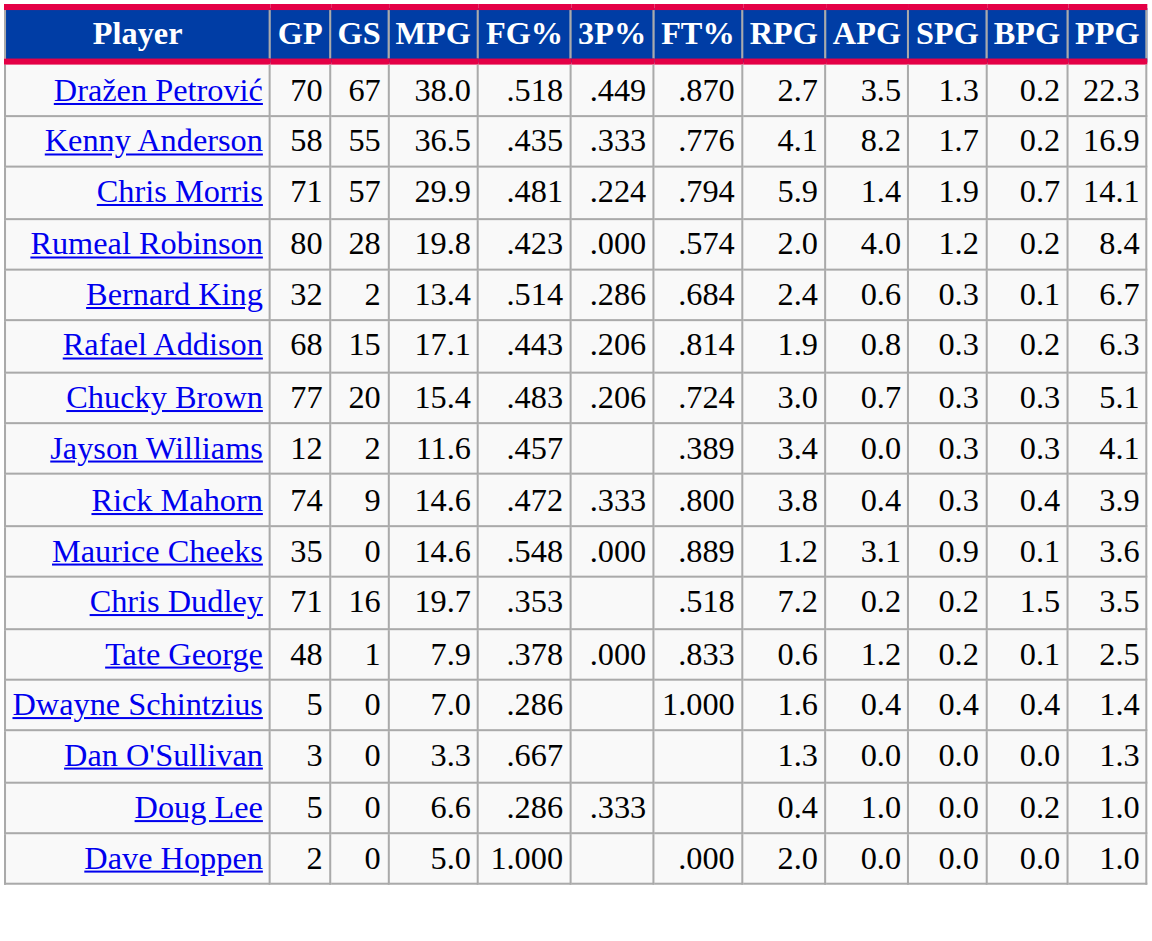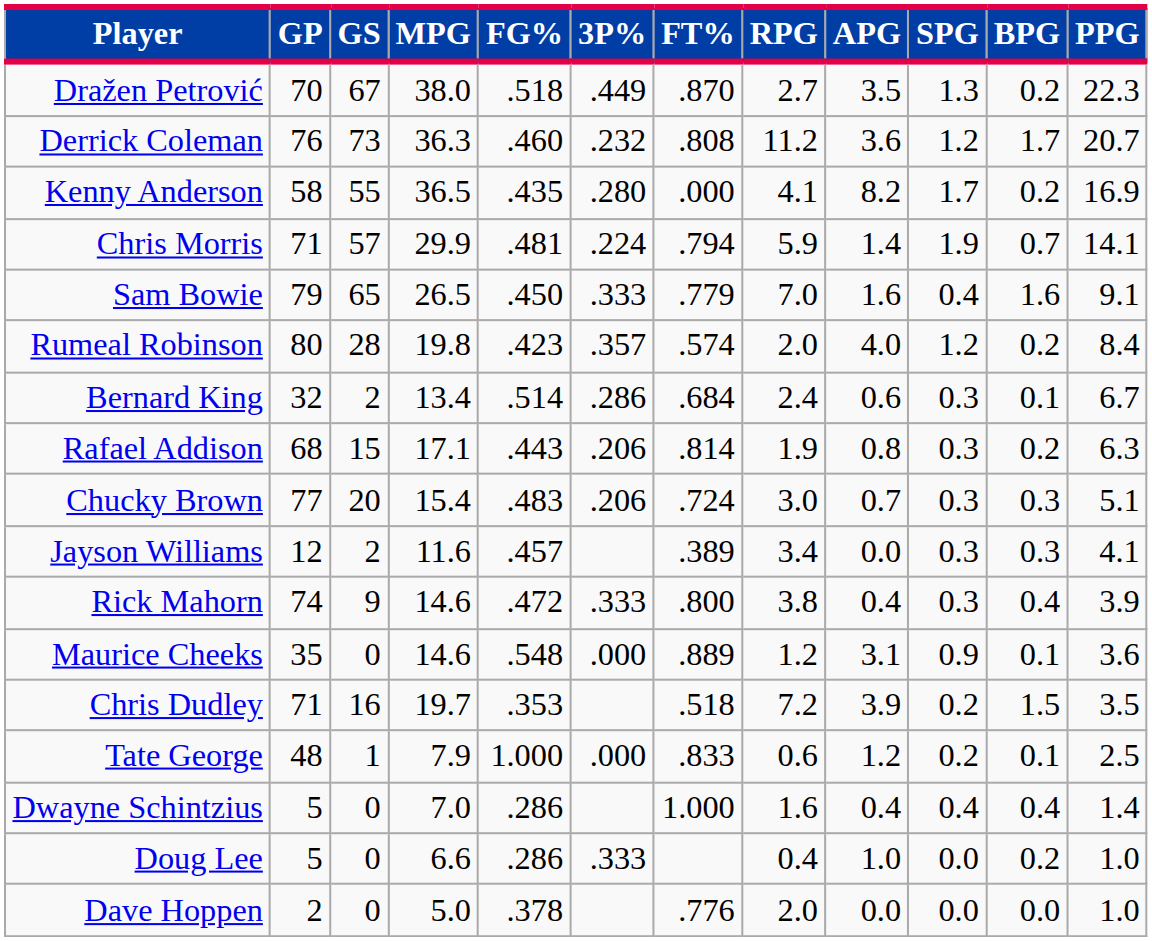+ row: Derrick Coleman | 76 | 73 | 36.3 | .460 | .232 | .808 | 11.2 | 3.6 | 1.2 | 1.7 | 20.7
Kenny Anderson | 3P%: .333 -> .280
Kenny Anderson | FT%: .776 -> .000
+ row: Sam Bowie | 79 | 65 | 26.5 | .450 | .333 | .779 | 7.0 | 1.6 | 0.4 | 1.6 | 9.1
Rumeal Robinson | 3P%: .000 -> .357
Chris Dudley | APG: 0.2 -> 3.9
Tate George | FG%: .378 -> 1.000
- row: Dan O'Sullivan | 3 | 0 | 3.3 | .667 | 1.3 | 0.0 | 0.0 | 0.0 | 1.3
Dave Hoppen | FG%: 1.000 -> .378
Dave Hoppen | FT%: .000 -> .776
